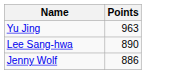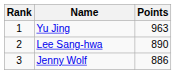+ column: Rank | 1 | 2 | 3
